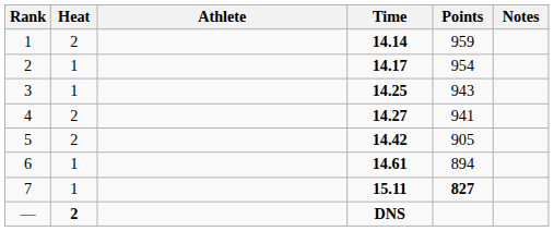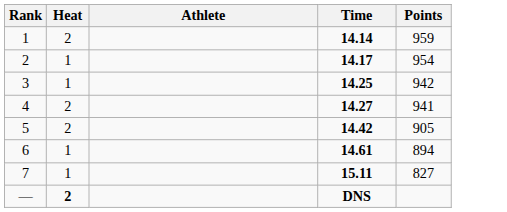- column: Notes
3 | Points: 943 -> 942
7 | Points: bold -> normal
